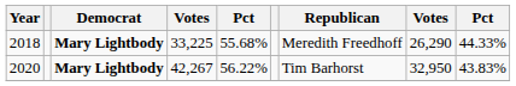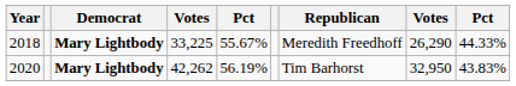2018 | column 5: 55.68% -> 55.67%
2020 | column 4: 42,267 -> 42,262
2020 | column 5: 56.22% -> 56.19%
